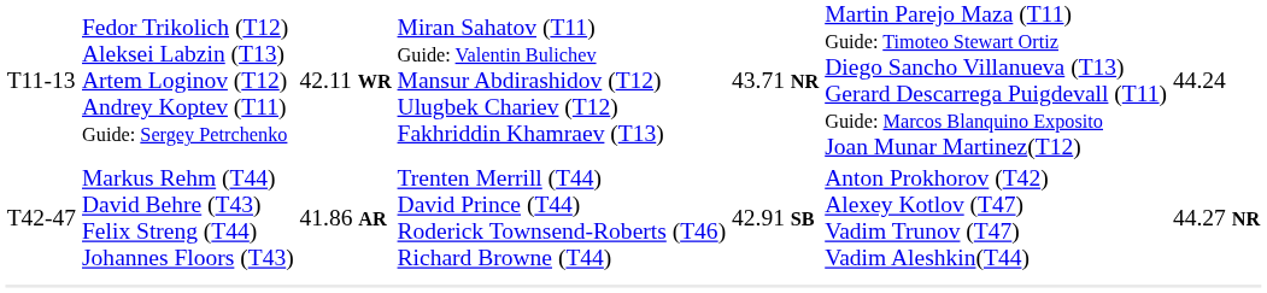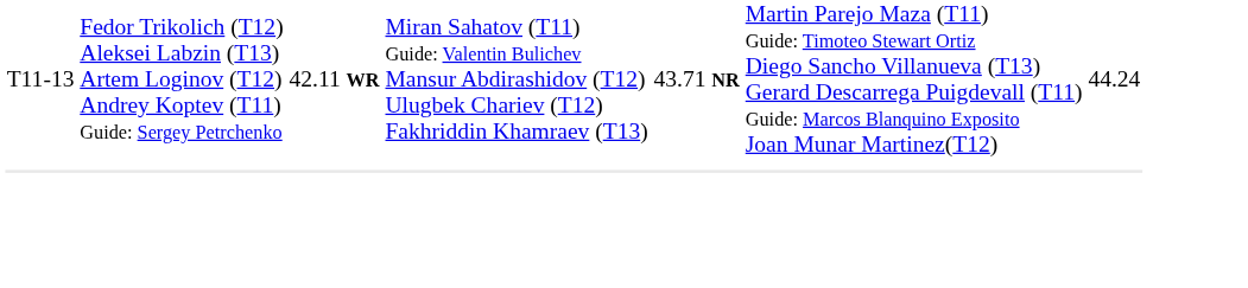- row: T42-47 | Markus Rehm (T44) David Behre (T43) Felix Streng (T44) Johannes Floors (T43) | 41.86 AR | Trenten Merrill (T44) David Prince (T44) Roderick Townsend-Roberts (T46) Richard Browne (T44) | 42.91 SB | Anton Prokhorov (T42) Alexey Kotlov (T47) Vadim Trunov (T47) Vadim Aleshkin(T44) | 44.27 NR
